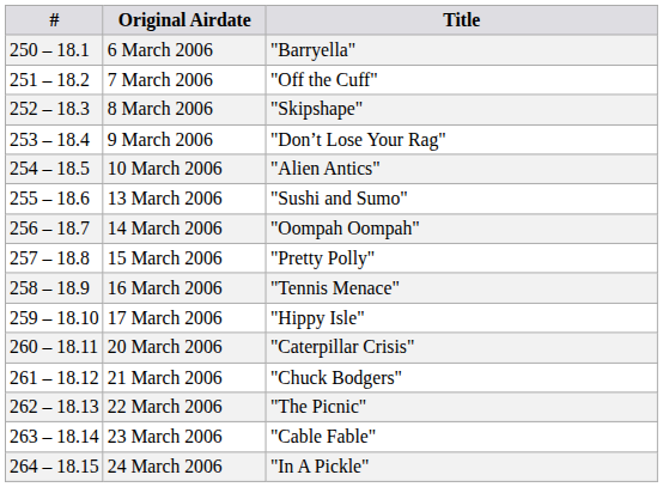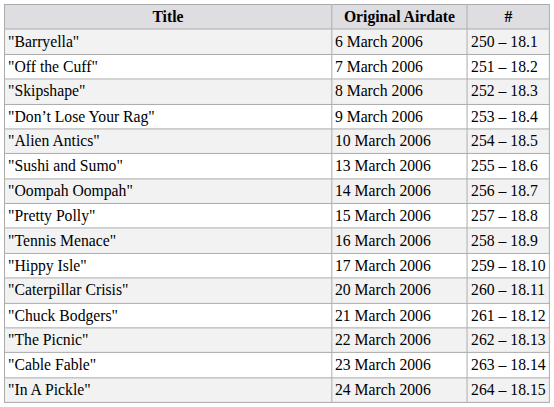columns swapped: # <-> Title
